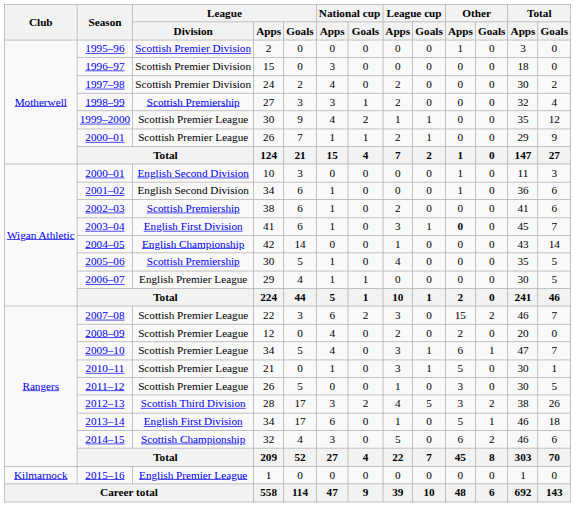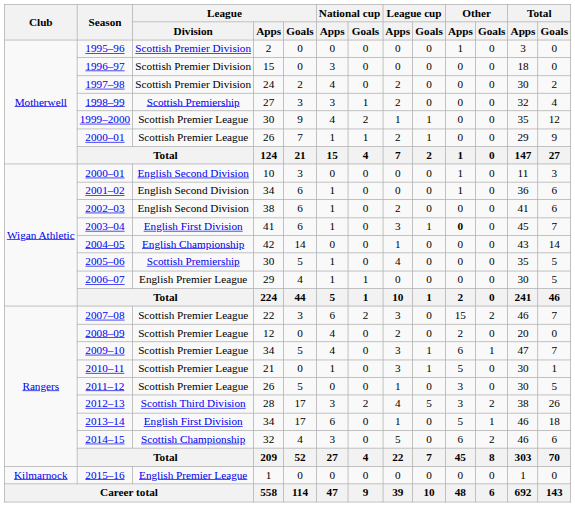2002–03 | League / Division: Scottish Premiership -> English Second Division
